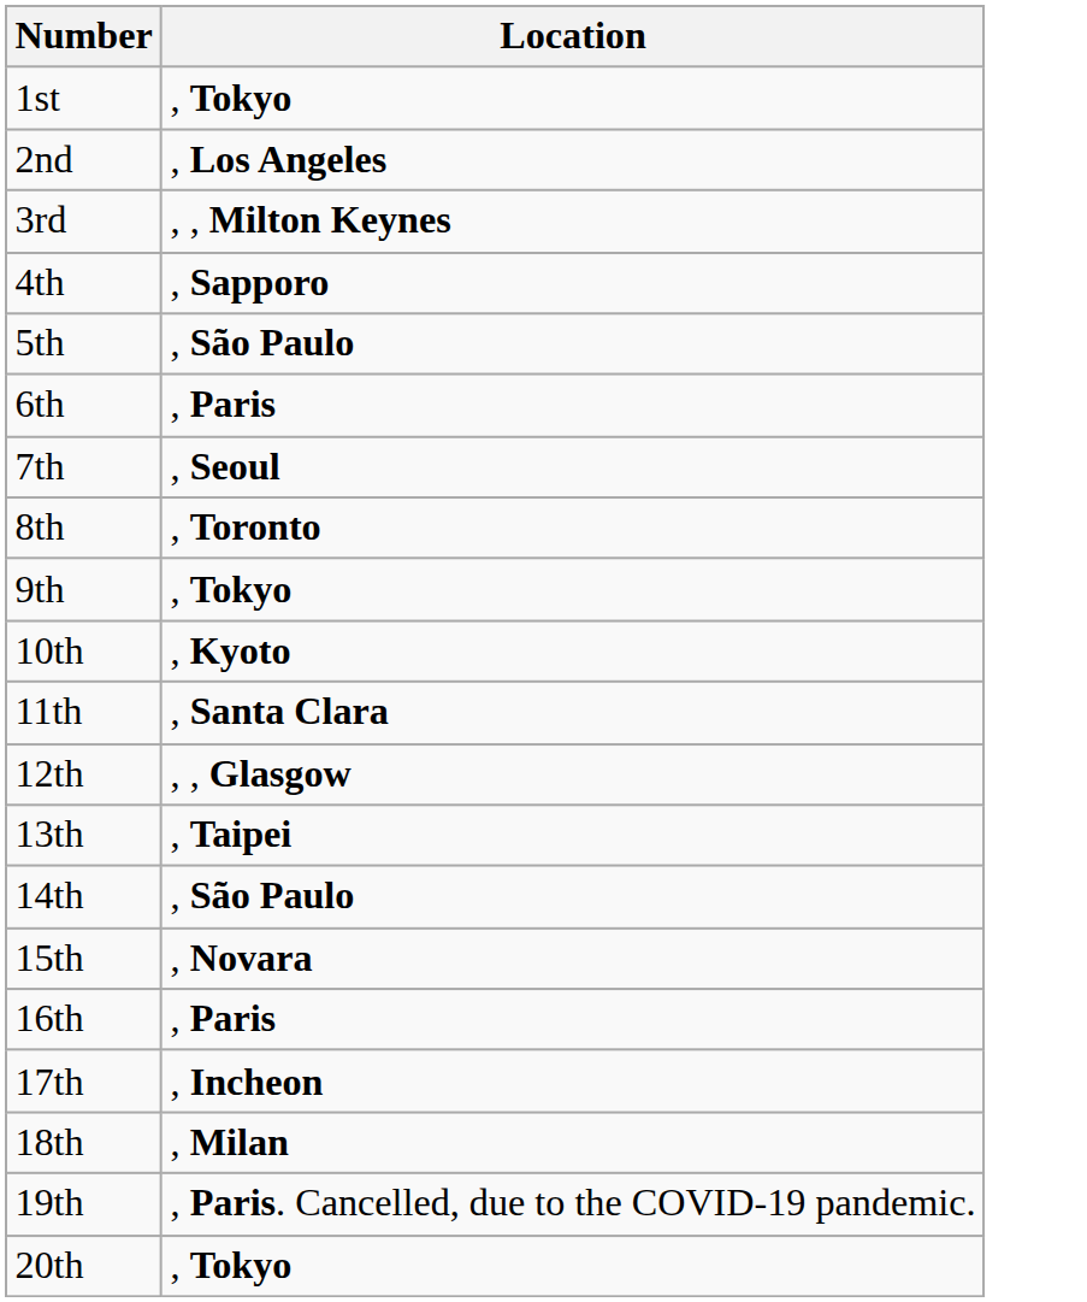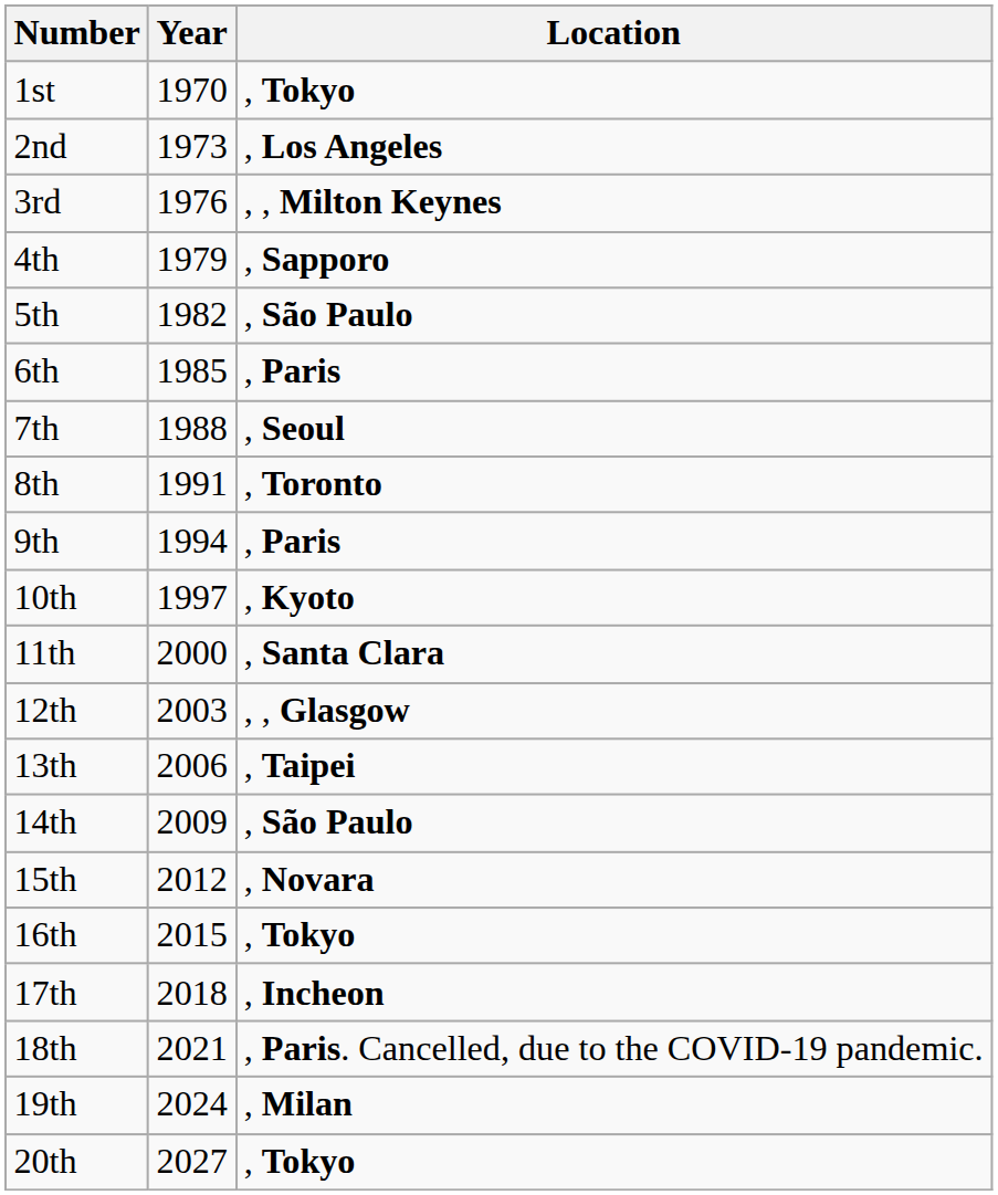+ column: Year | 1970 | 1973 | 1976 | 1979 | 1982 | 1985 | 1988 | 1991 | 1994 | 1997 | 2000 | 2003 | 2006 | 2009 | 2012 | 2015 | 2018 | 2021 | 2024 | 2027
9th | Location: , Tokyo -> , Paris
16th | Location: , Paris -> , Tokyo
18th | Location: , Milan -> , Paris. Cancelled, due to the COVID-19 pandemic.
19th | Location: , Paris. Cancelled, due to the COVID-19 pandemic. -> , Milan
